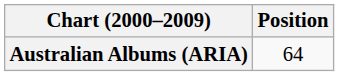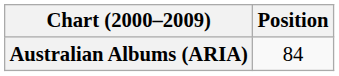Australian Albums (ARIA) | Position: 64 -> 84
